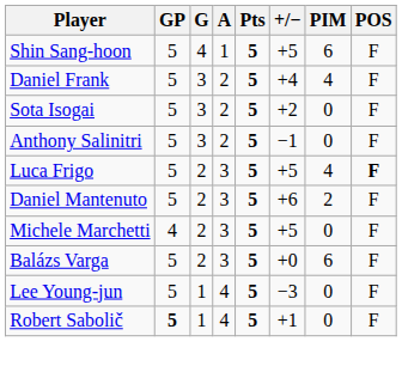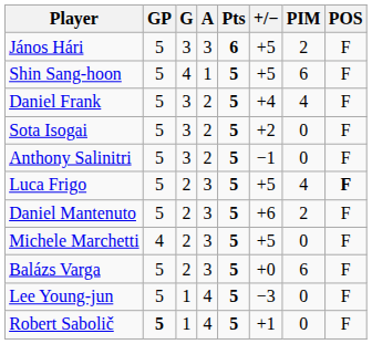+ row: János Hári | 5 | 3 | 3 | 6 | +5 | 2 | F
